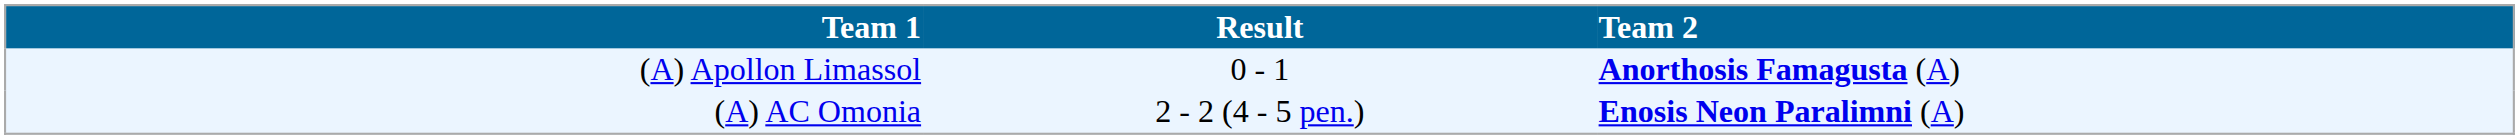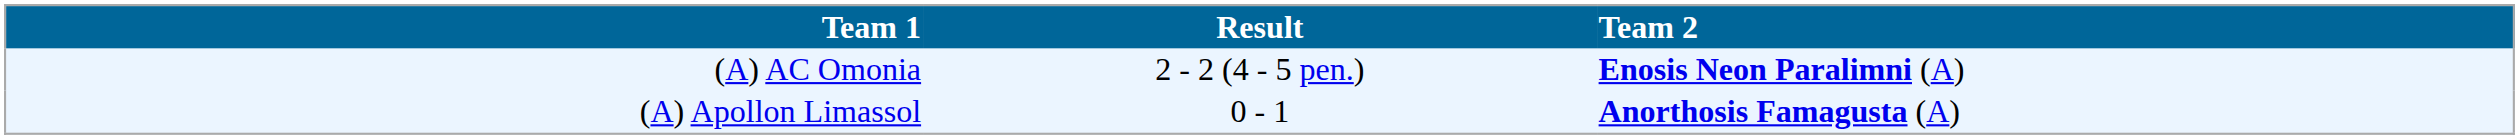rows swapped: (A) Apollon Limassol <-> (A) AC Omonia
